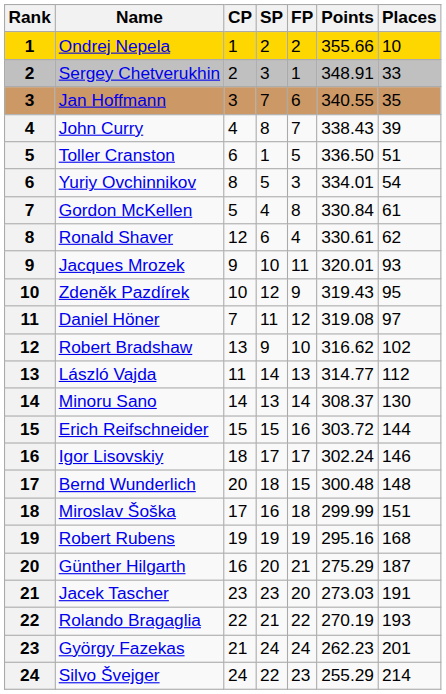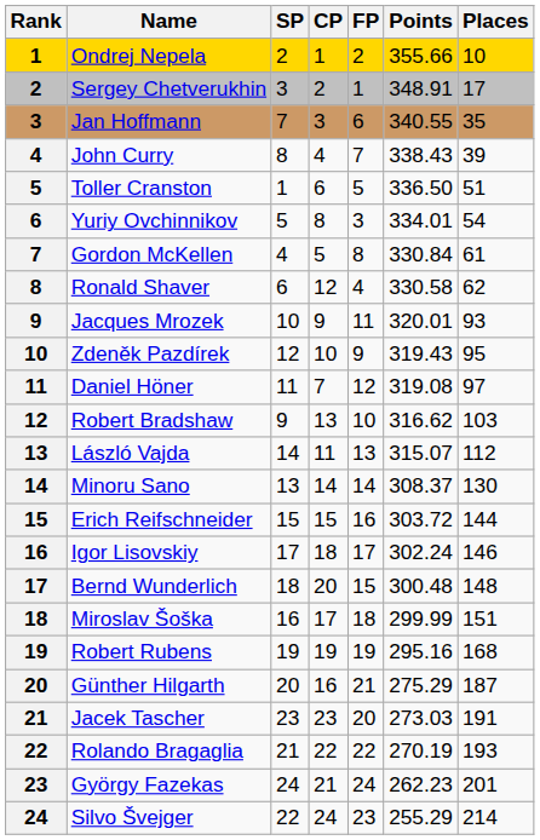columns swapped: CP <-> SP
Sergey Chetverukhin | Places: 33 -> 17
Ronald Shaver | Points: 330.61 -> 330.58
Robert Bradshaw | Places: 102 -> 103
László Vajda | Points: 314.77 -> 315.07
